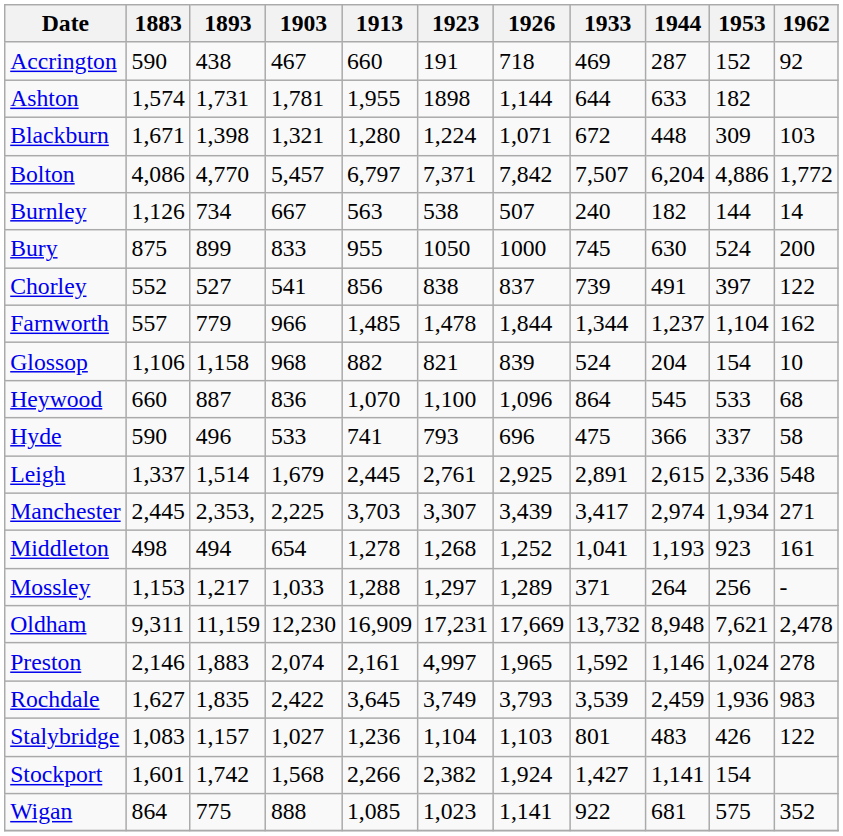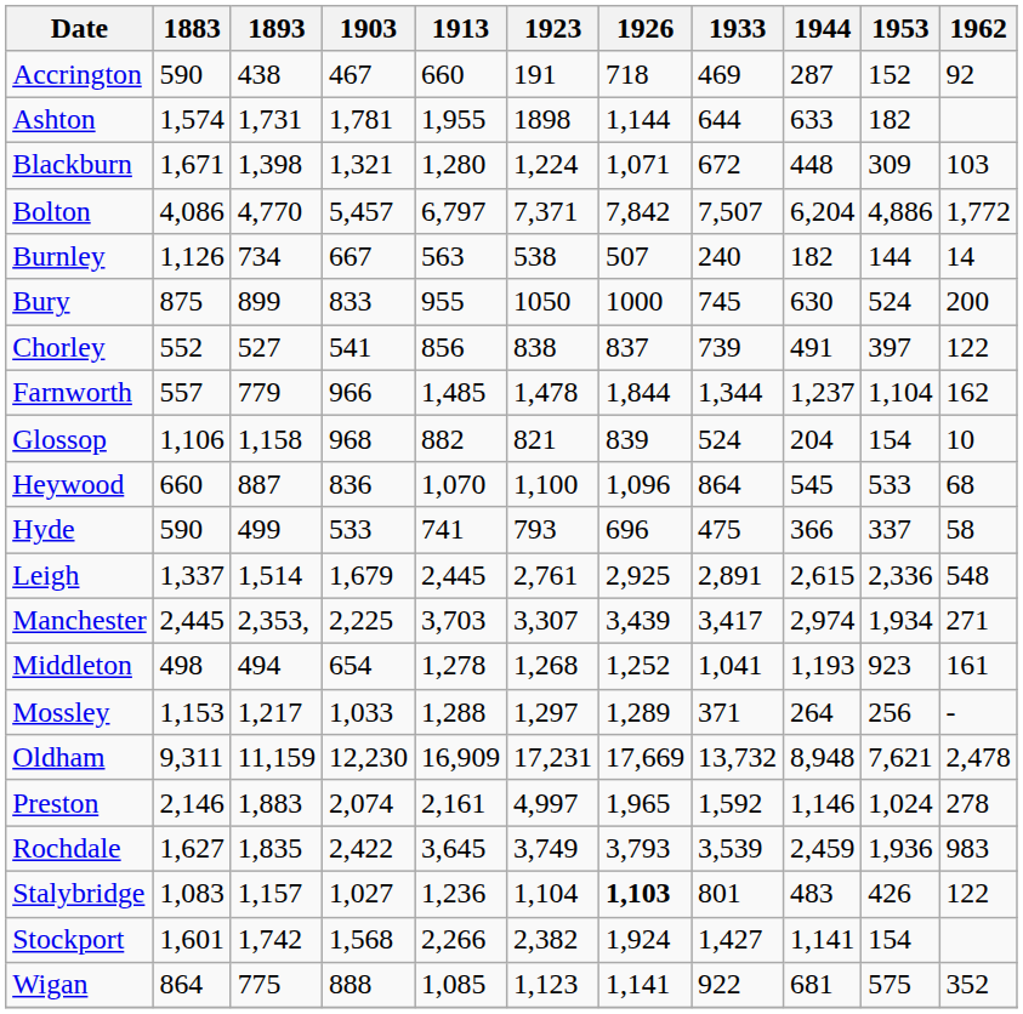Hyde | 1893: 496 -> 499
Stalybridge | 1926: normal -> bold
Wigan | 1923: 1,023 -> 1,123
